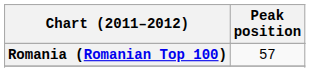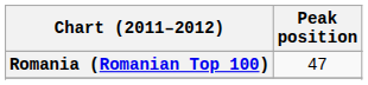Romania (Romanian Top 100) | Peak position: 57 -> 47
